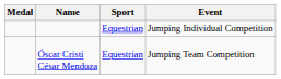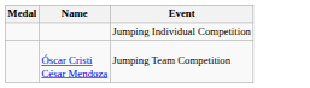- column: Sport | Equestrian | Equestrian
